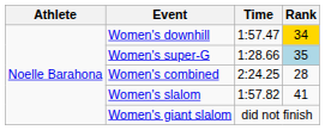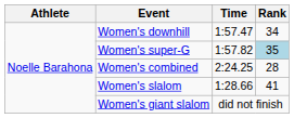Women's downhill | Rank: gold background -> no background
Women's super-G | Time: 1:28.66 -> 1:57.82
Women's slalom | Time: 1:57.82 -> 1:28.66
